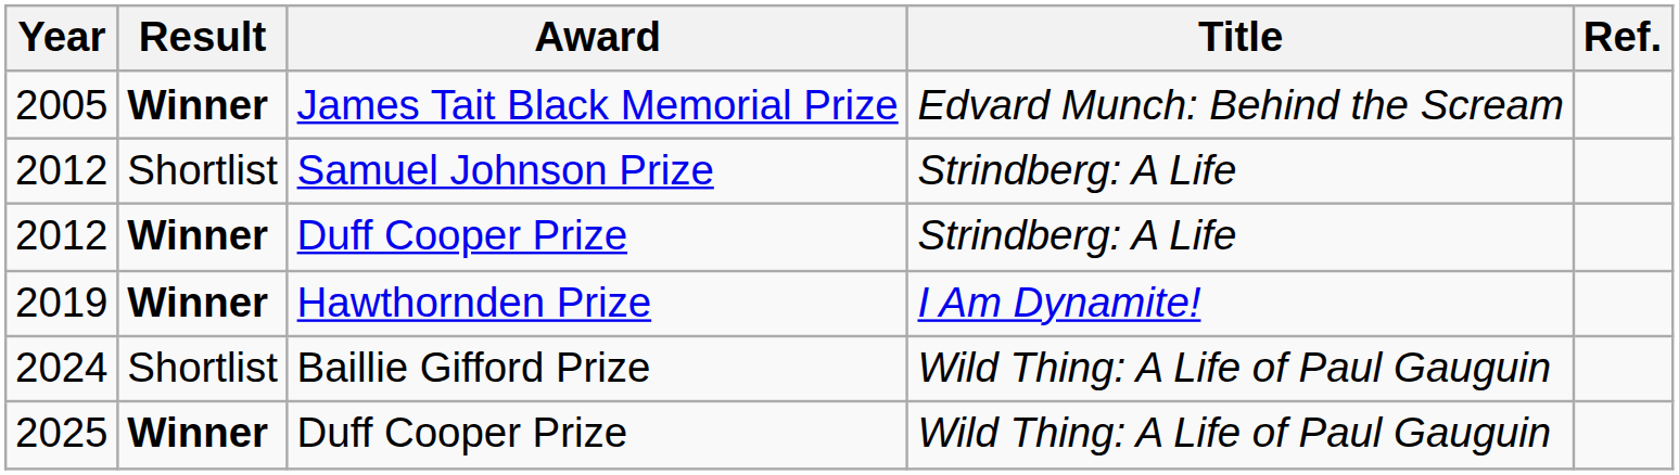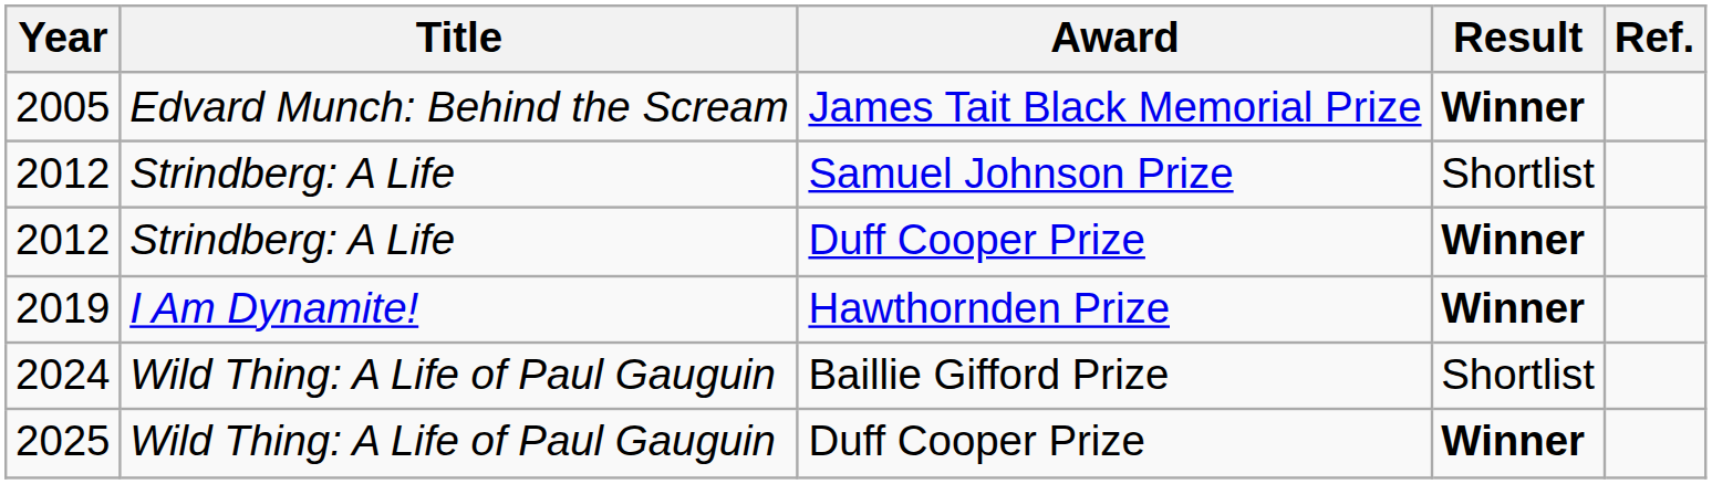columns swapped: Title <-> Result
